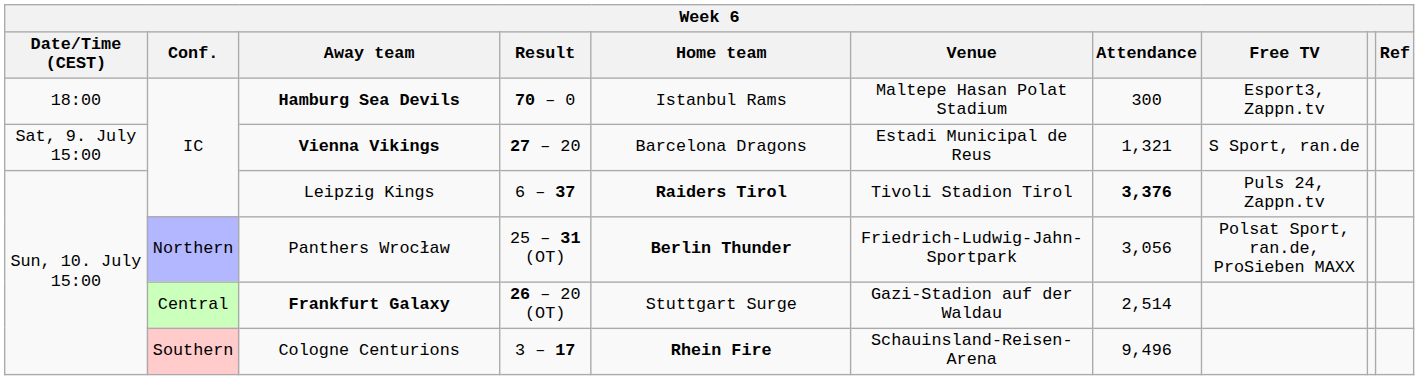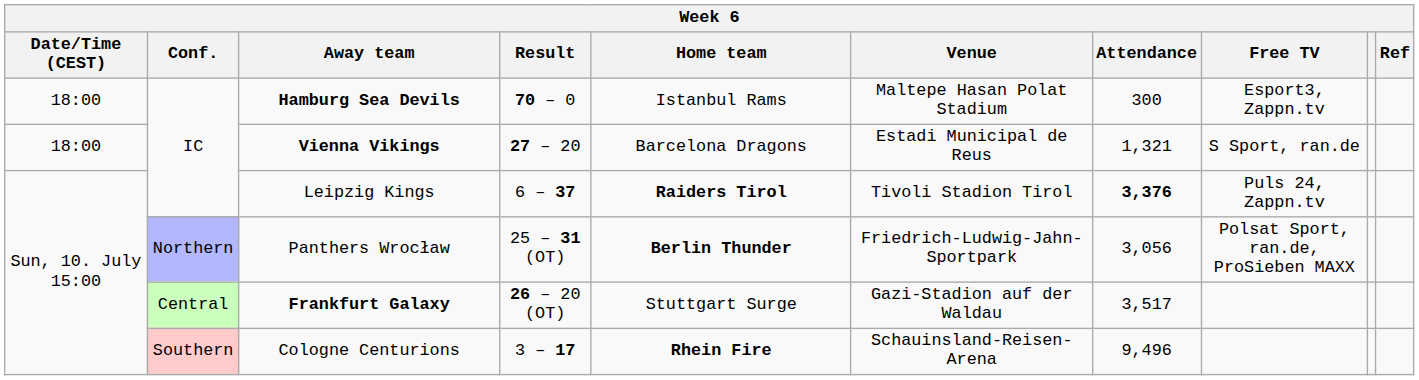Vienna Vikings | Date/Time (CEST): Sat, 9. July 15:00 -> 18:00
Frankfurt Galaxy | Attendance: 2,514 -> 3,517
